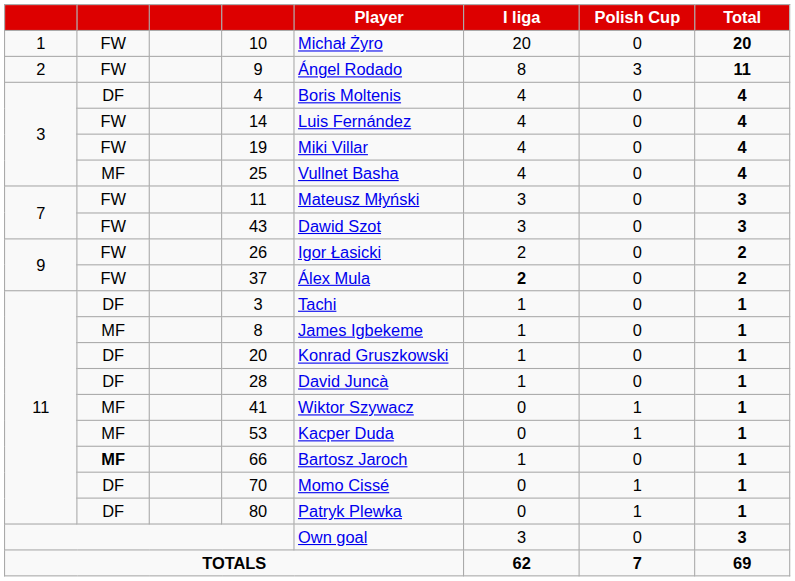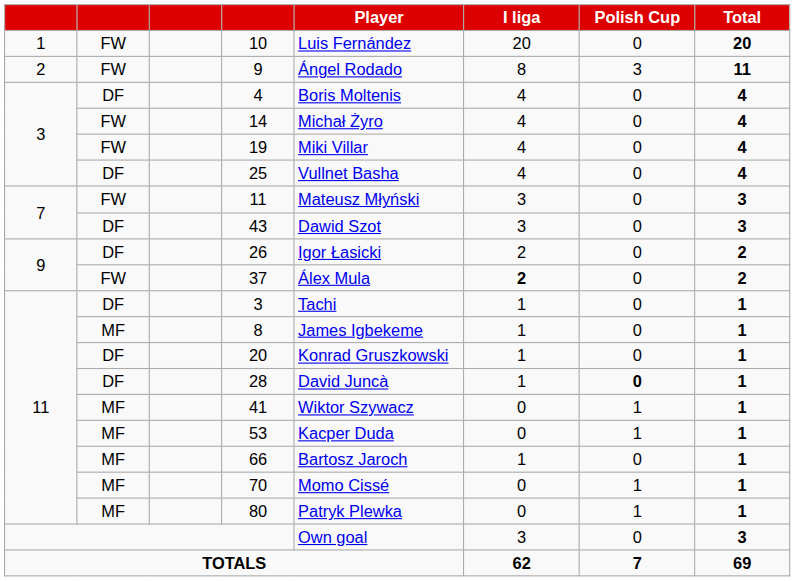10 | Player: Michał Żyro -> Luis Fernández
14 | Player: Luis Fernández -> Michał Żyro
25 | column 2: MF -> DF
43 | column 2: FW -> DF
26 | column 2: FW -> DF
28 | Polish Cup: normal -> bold
66 | column 2: bold -> normal
70 | column 2: DF -> MF
80 | column 2: DF -> MF
